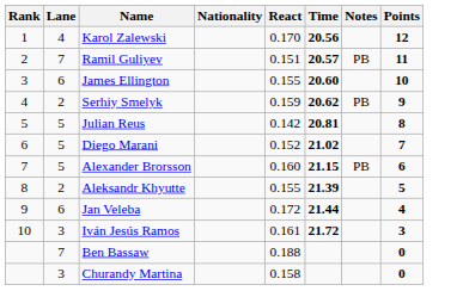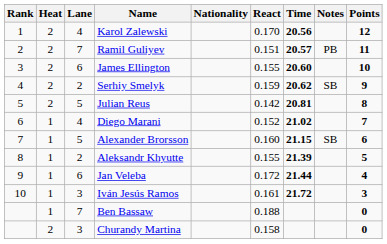+ column: Heat | 2 | 2 | 2 | 2 | 2 | 1 | 1 | 1 | 1 | 1 | 1 | 2
Serhiy Smelyk | Notes: PB -> SB
Diego Marani | Lane: 5 -> 4
Alexander Brorsson | Notes: PB -> SB
